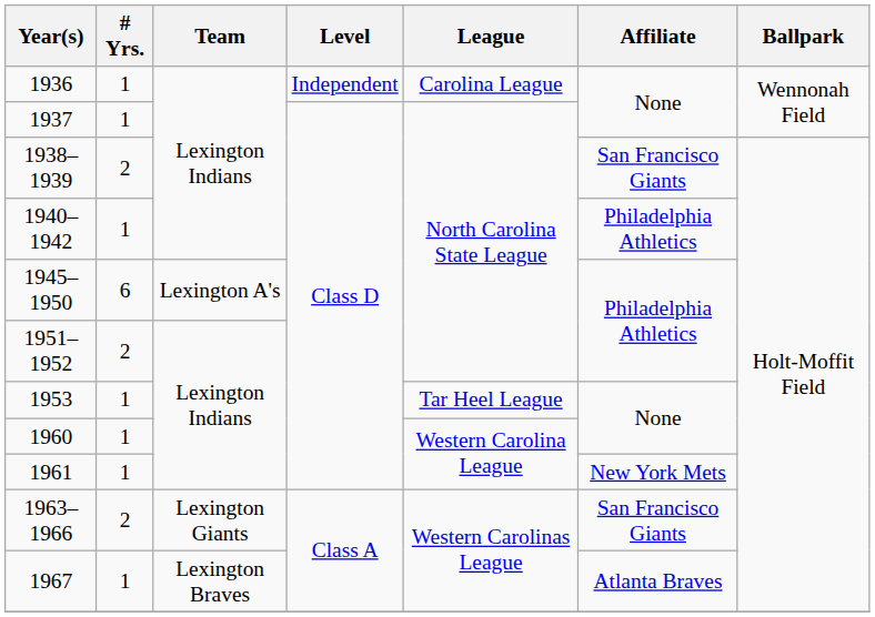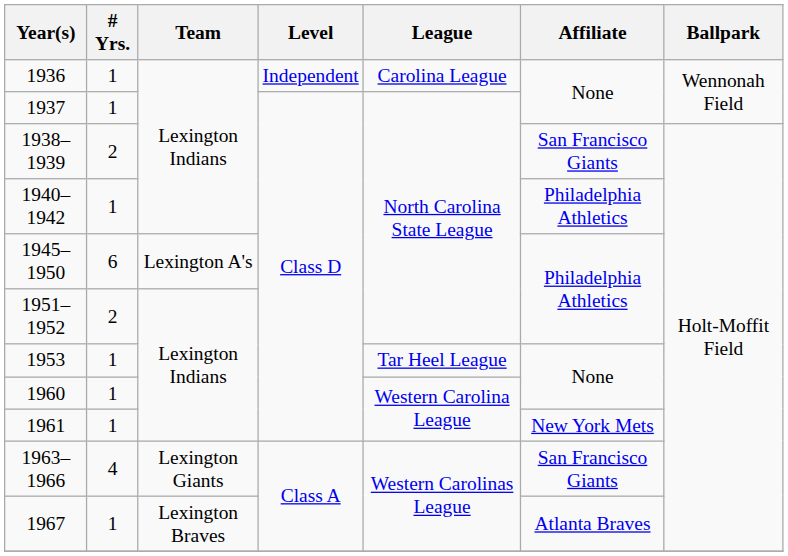1963–1966 | # Yrs.: 2 -> 4
